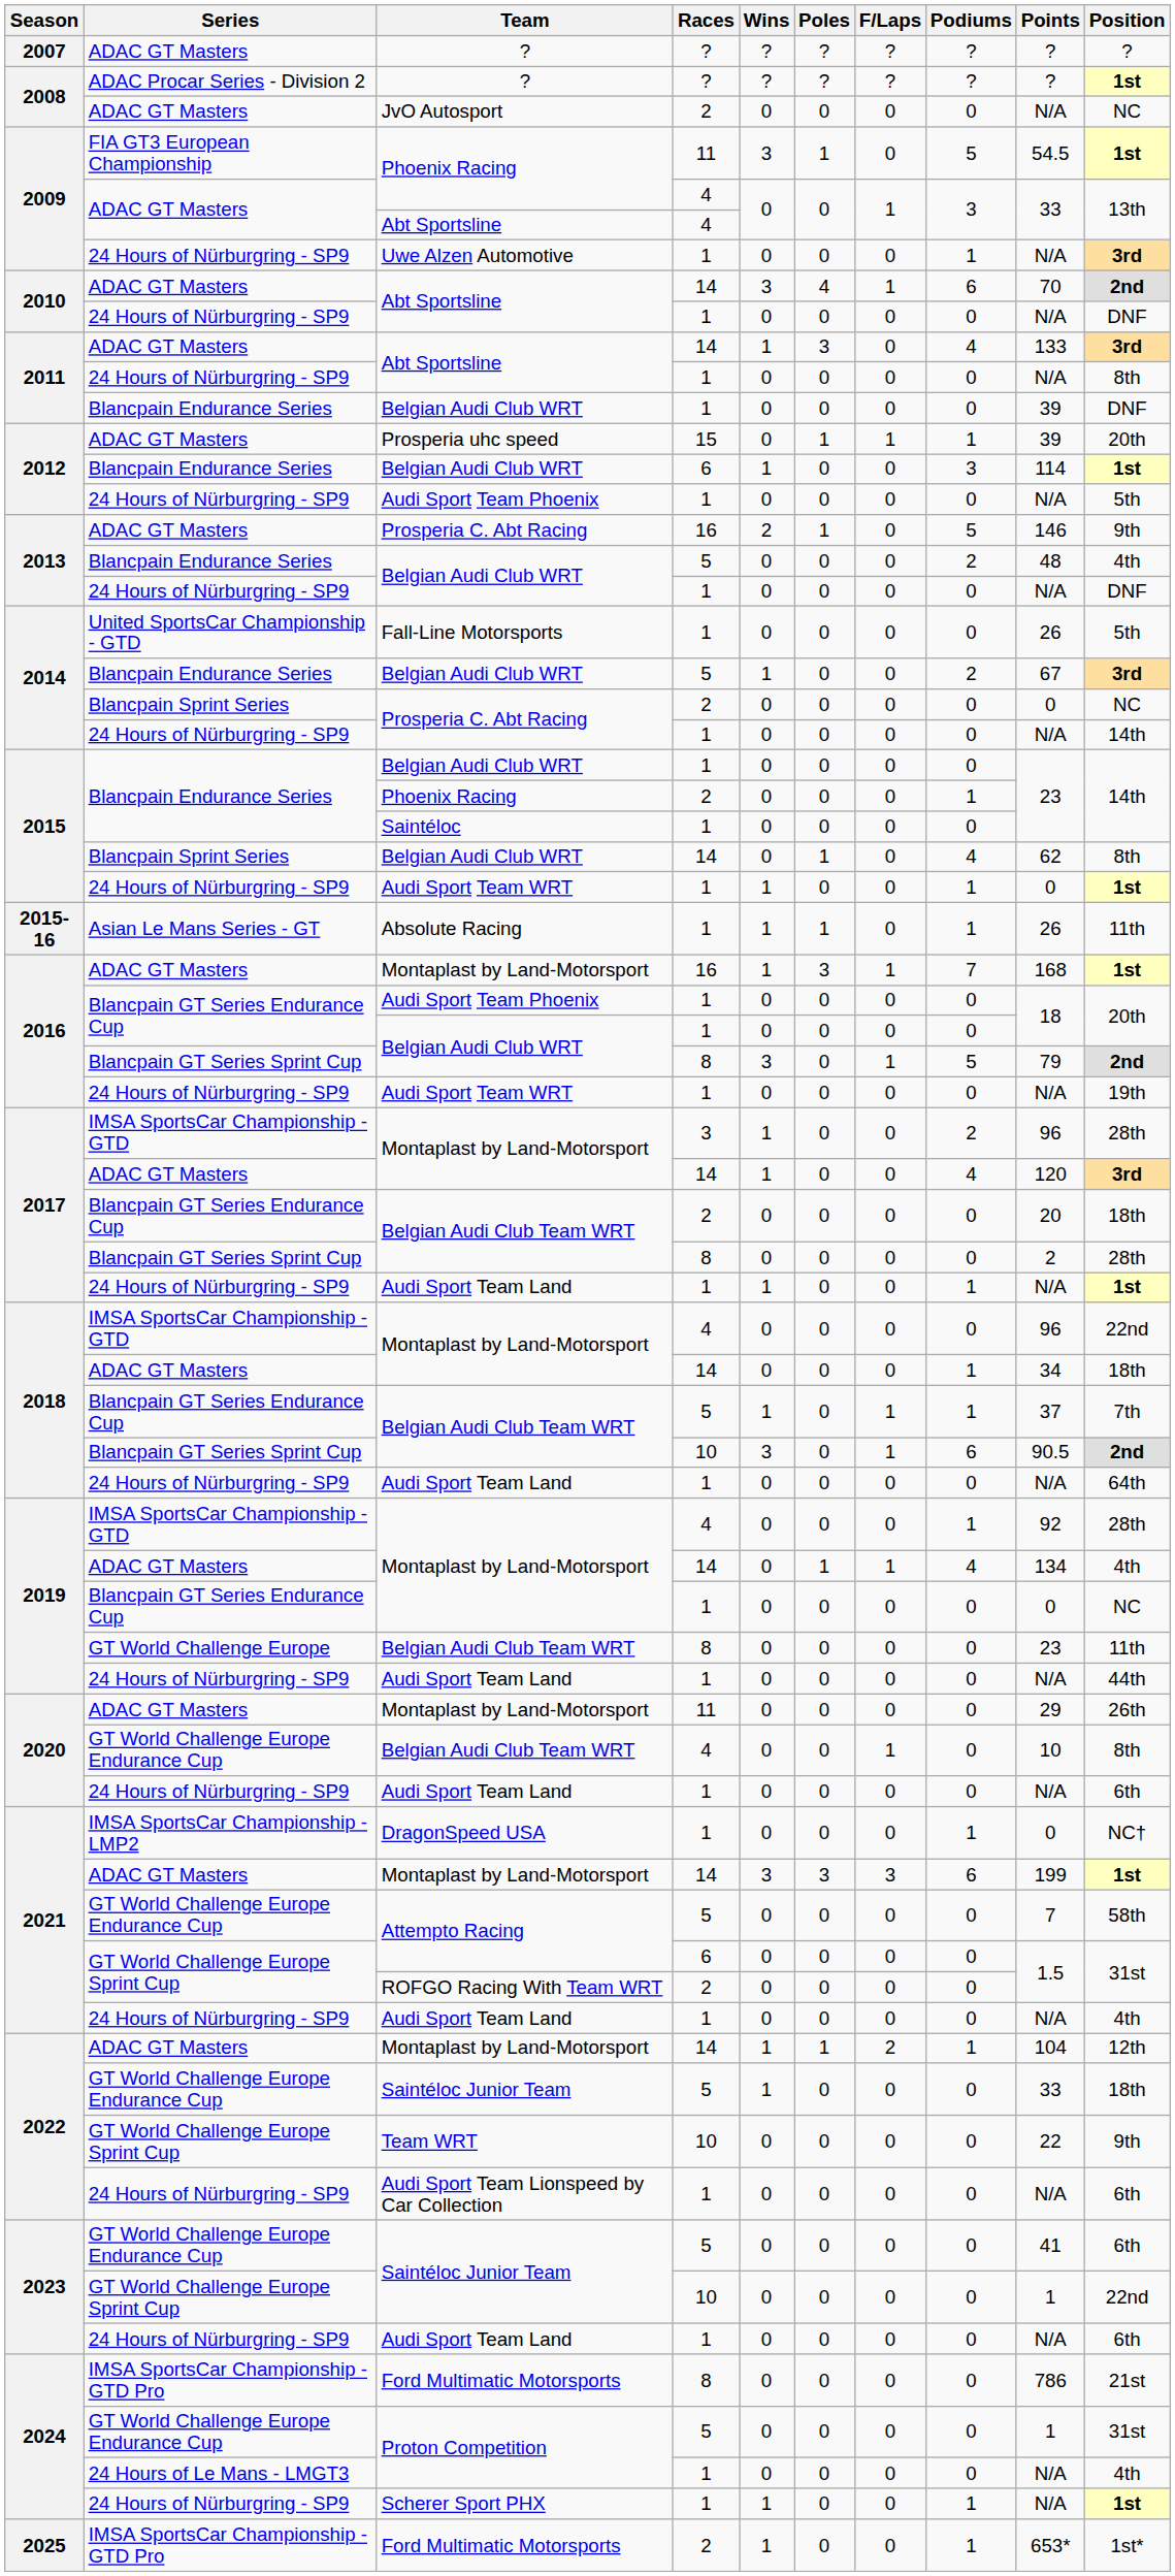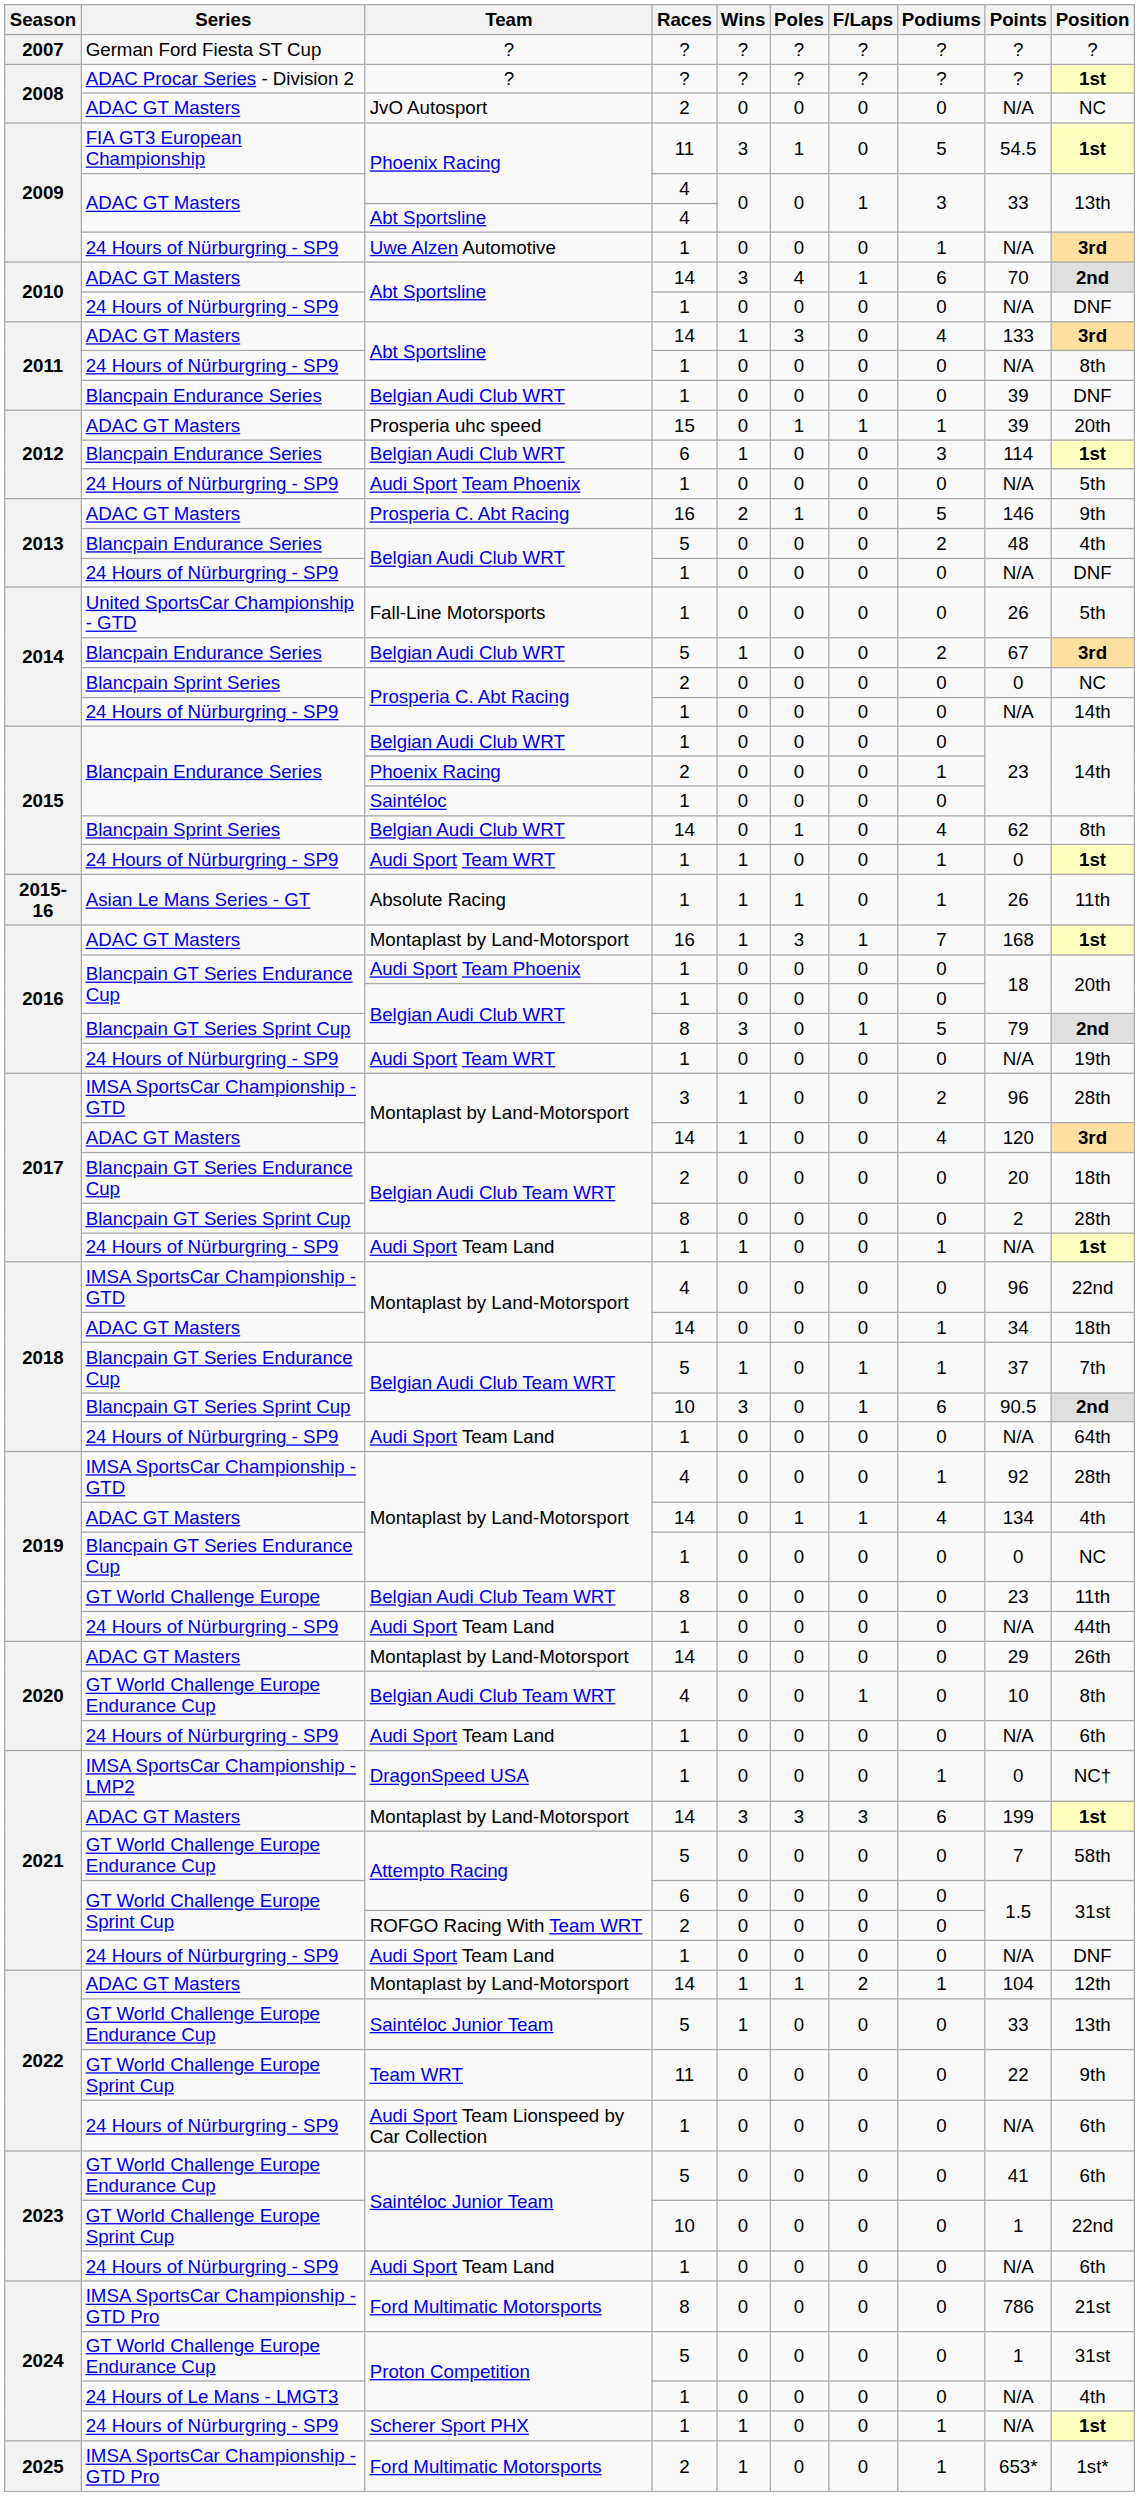2007 / ? | Series: ADAC GT Masters -> German Ford Fiesta ST Cup
2020 / Montaplast by Land-Motorsport | Races: 11 -> 14
2021 / Audi Sport Team Land | Position: 4th -> DNF
2022 / Saintéloc Junior Team | Position: 18th -> 13th
Team WRT | Races: 10 -> 11
